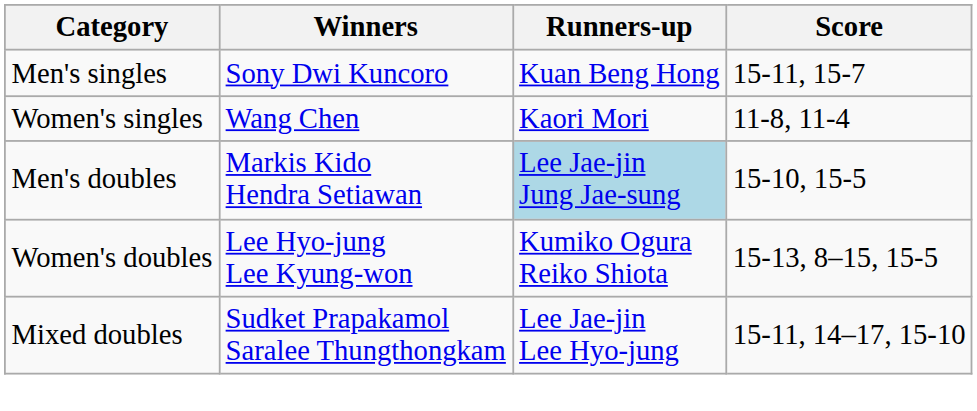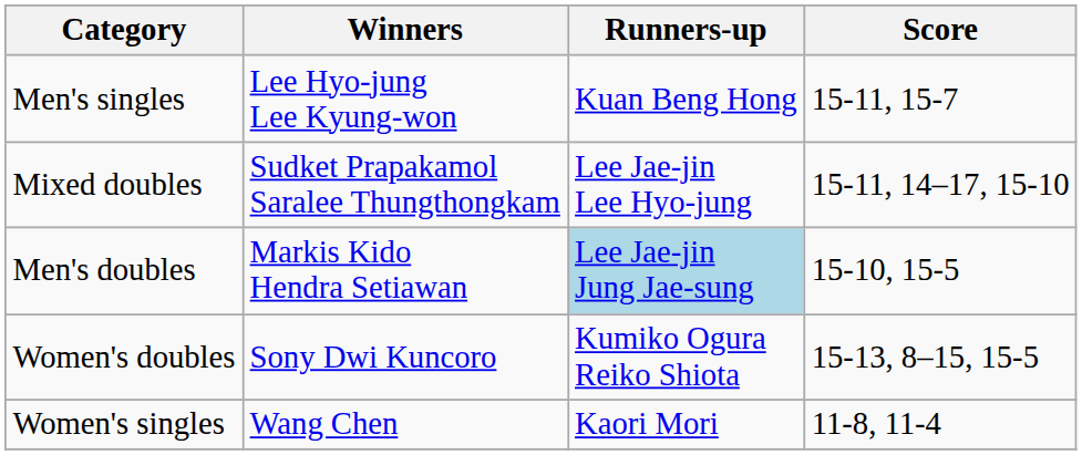Men's singles | Winners: Sony Dwi Kuncoro -> Lee Hyo-jung Lee Kyung-won
rows swapped: Women's singles <-> Mixed doubles
Women's doubles | Winners: Lee Hyo-jung Lee Kyung-won -> Sony Dwi Kuncoro
